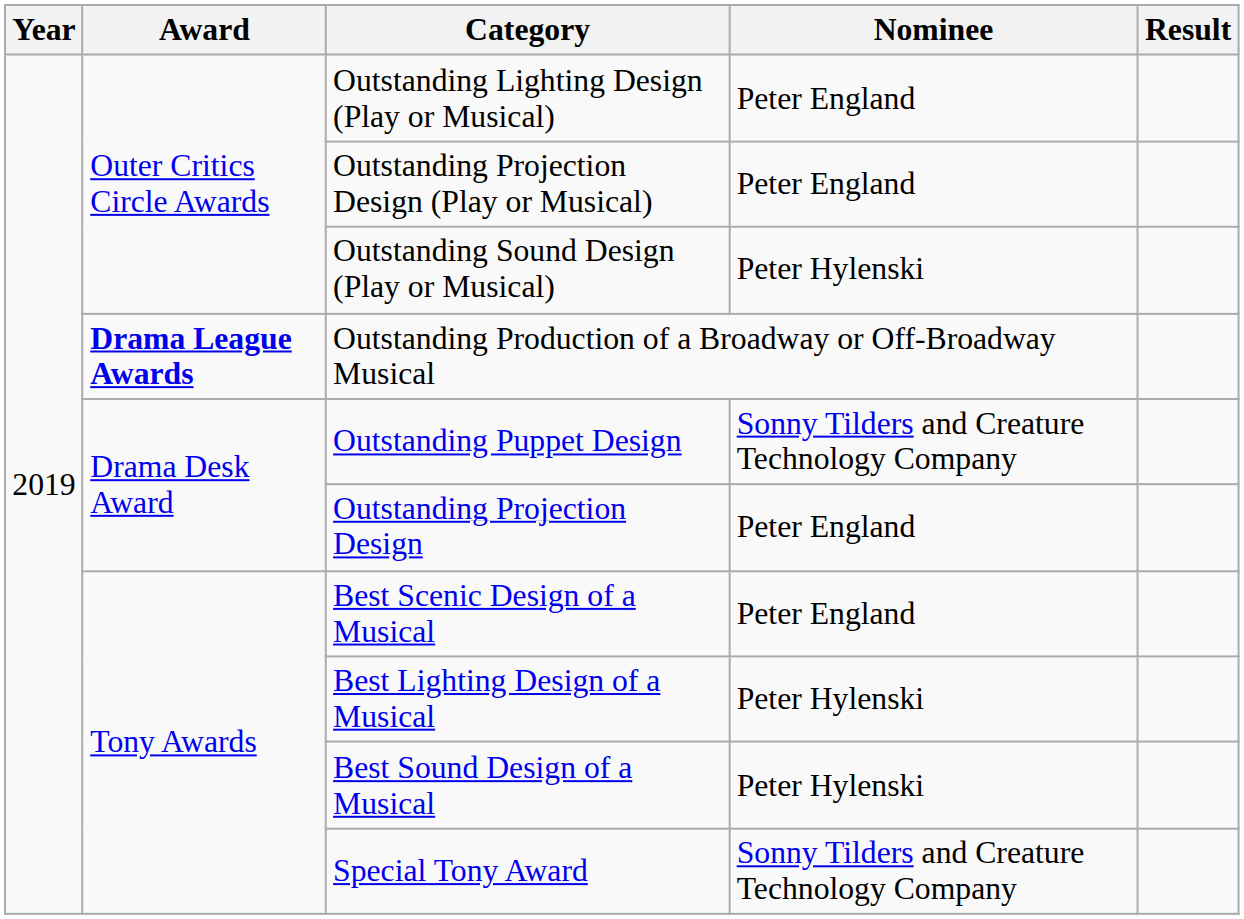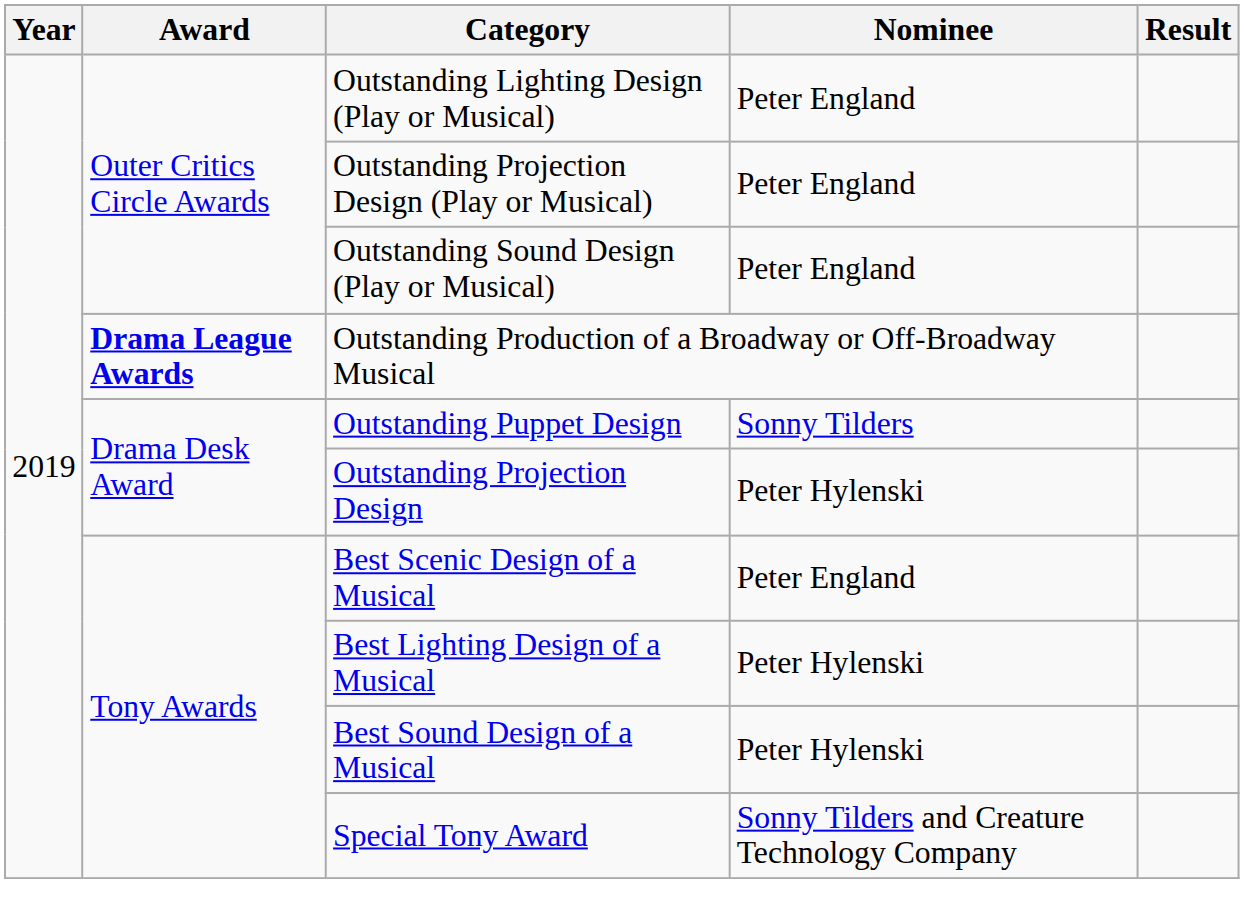Outstanding Sound Design (Play or Musical) | Nominee: Peter Hylenski -> Peter England
Outstanding Puppet Design | Nominee: Sonny Tilders and Creature Technology Company -> Sonny Tilders
Outstanding Projection Design | Nominee: Peter England -> Peter Hylenski
